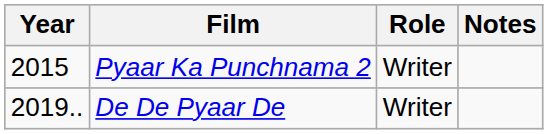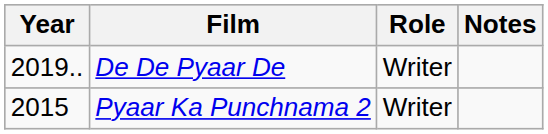rows swapped: Pyaar Ka Punchnama 2 <-> De De Pyaar De
